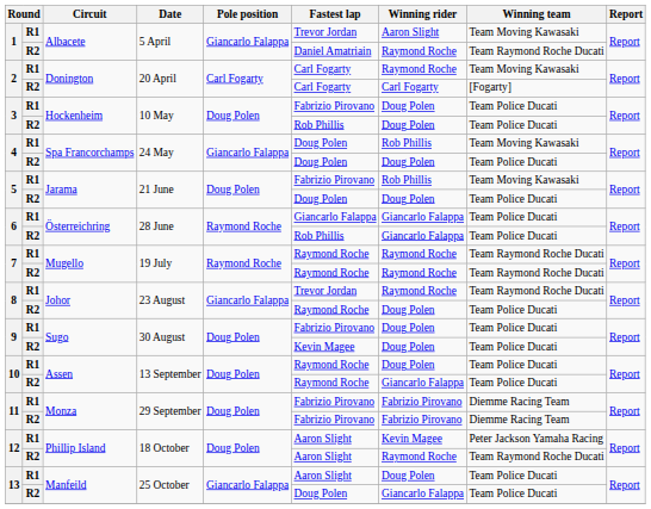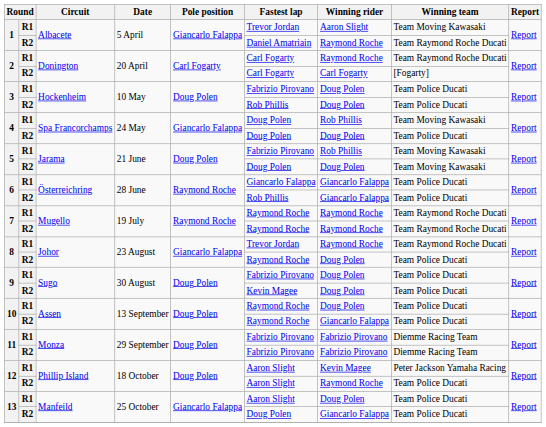2 / R1 | Winning team: Team Moving Kawasaki -> Team Raymond Roche Ducati
5 / R2 | Winning team: Team Police Ducati -> Team Moving Kawasaki
12 / R2 | Winning team: Team Raymond Roche Ducati -> Team Police Ducati
